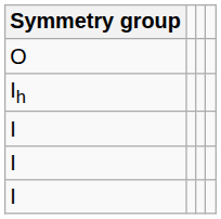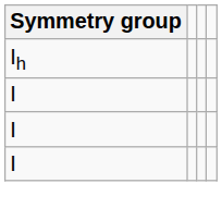- row: O
